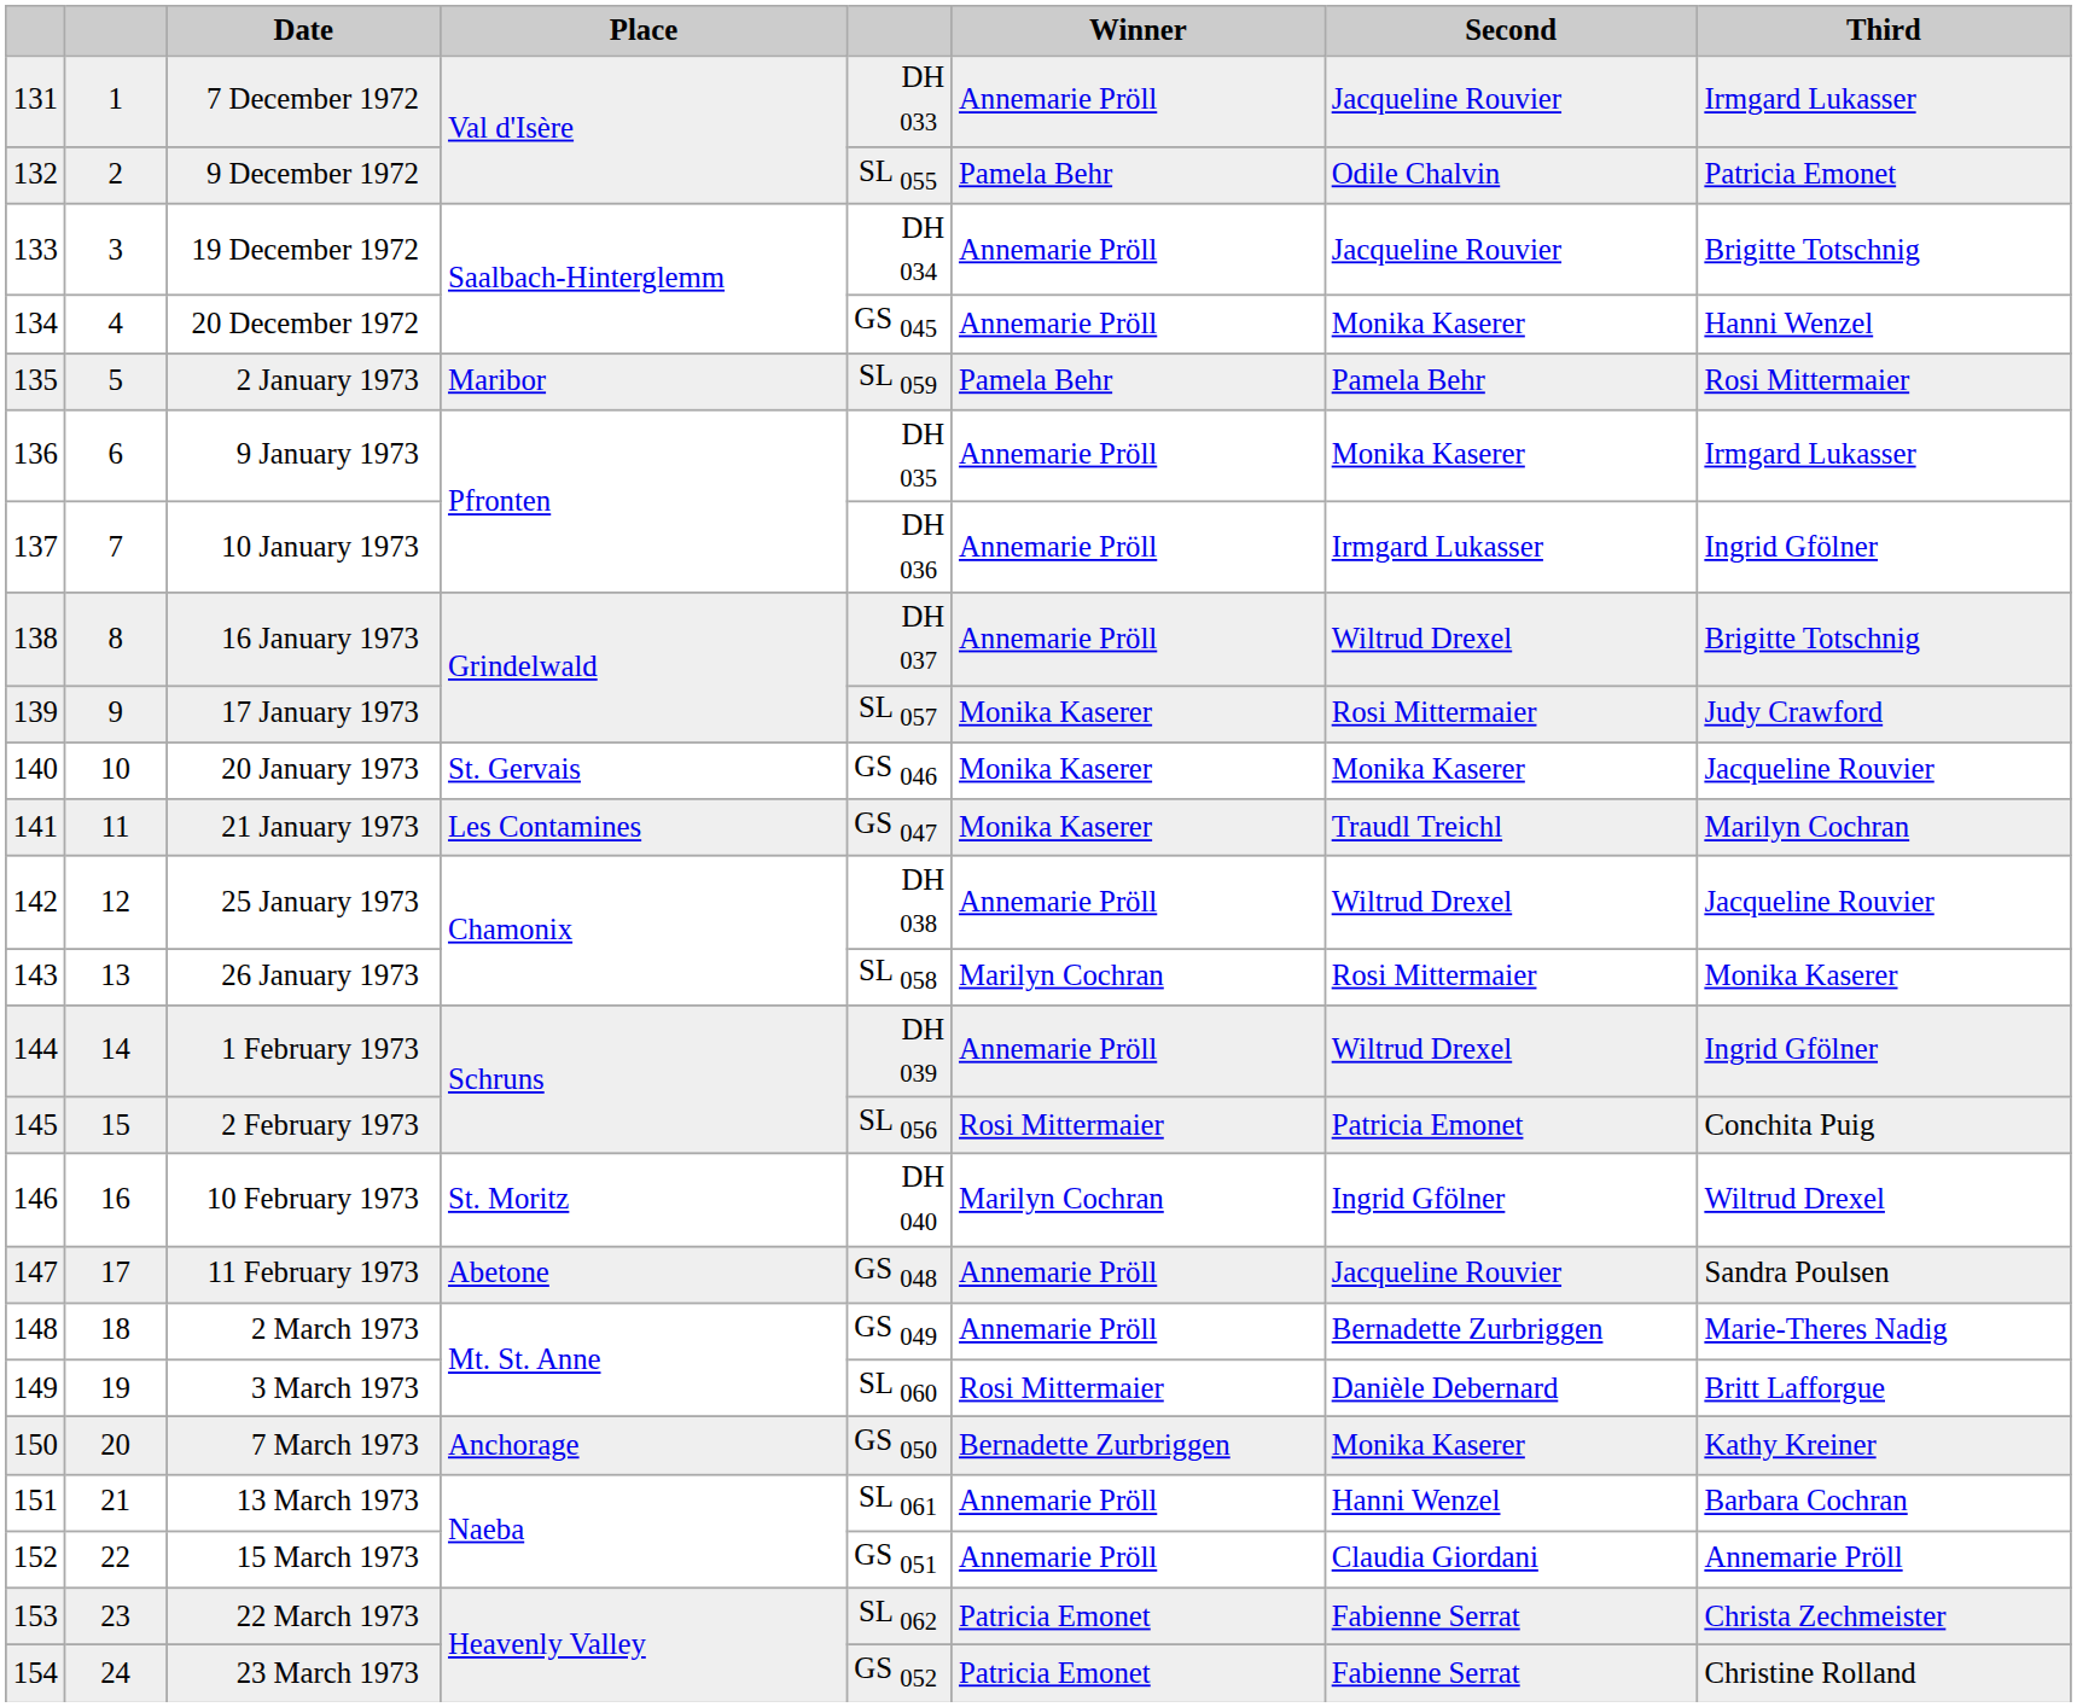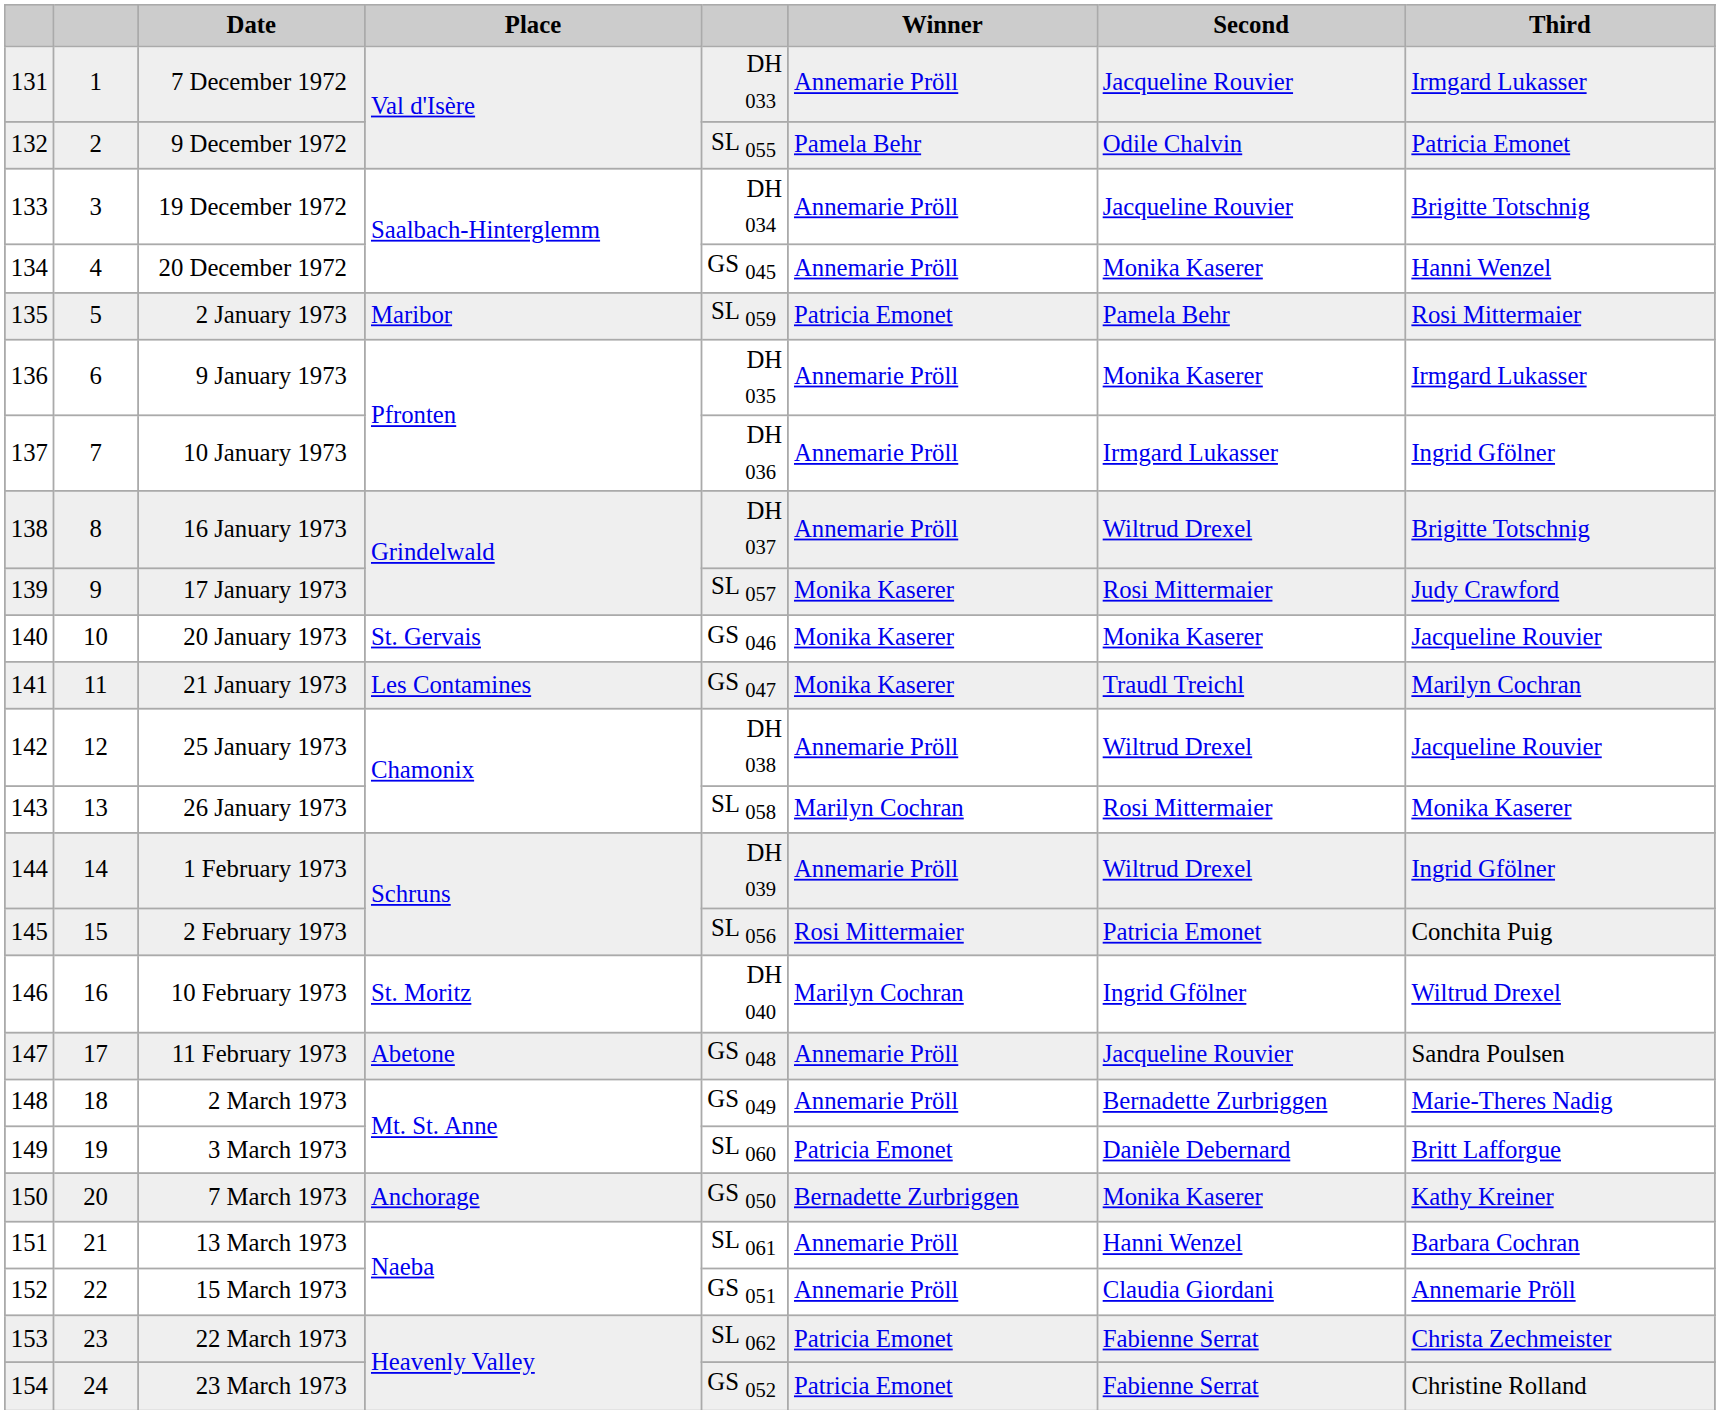2 January 1973 | Winner: Pamela Behr -> Patricia Emonet
3 March 1973 | Winner: Rosi Mittermaier -> Patricia Emonet
